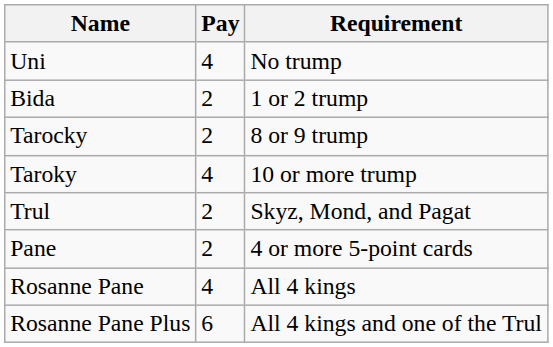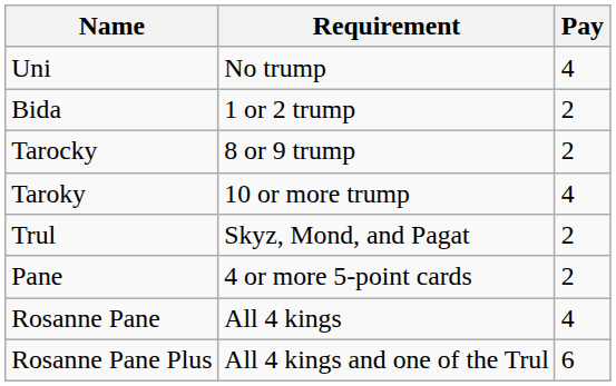columns swapped: Requirement <-> Pay
